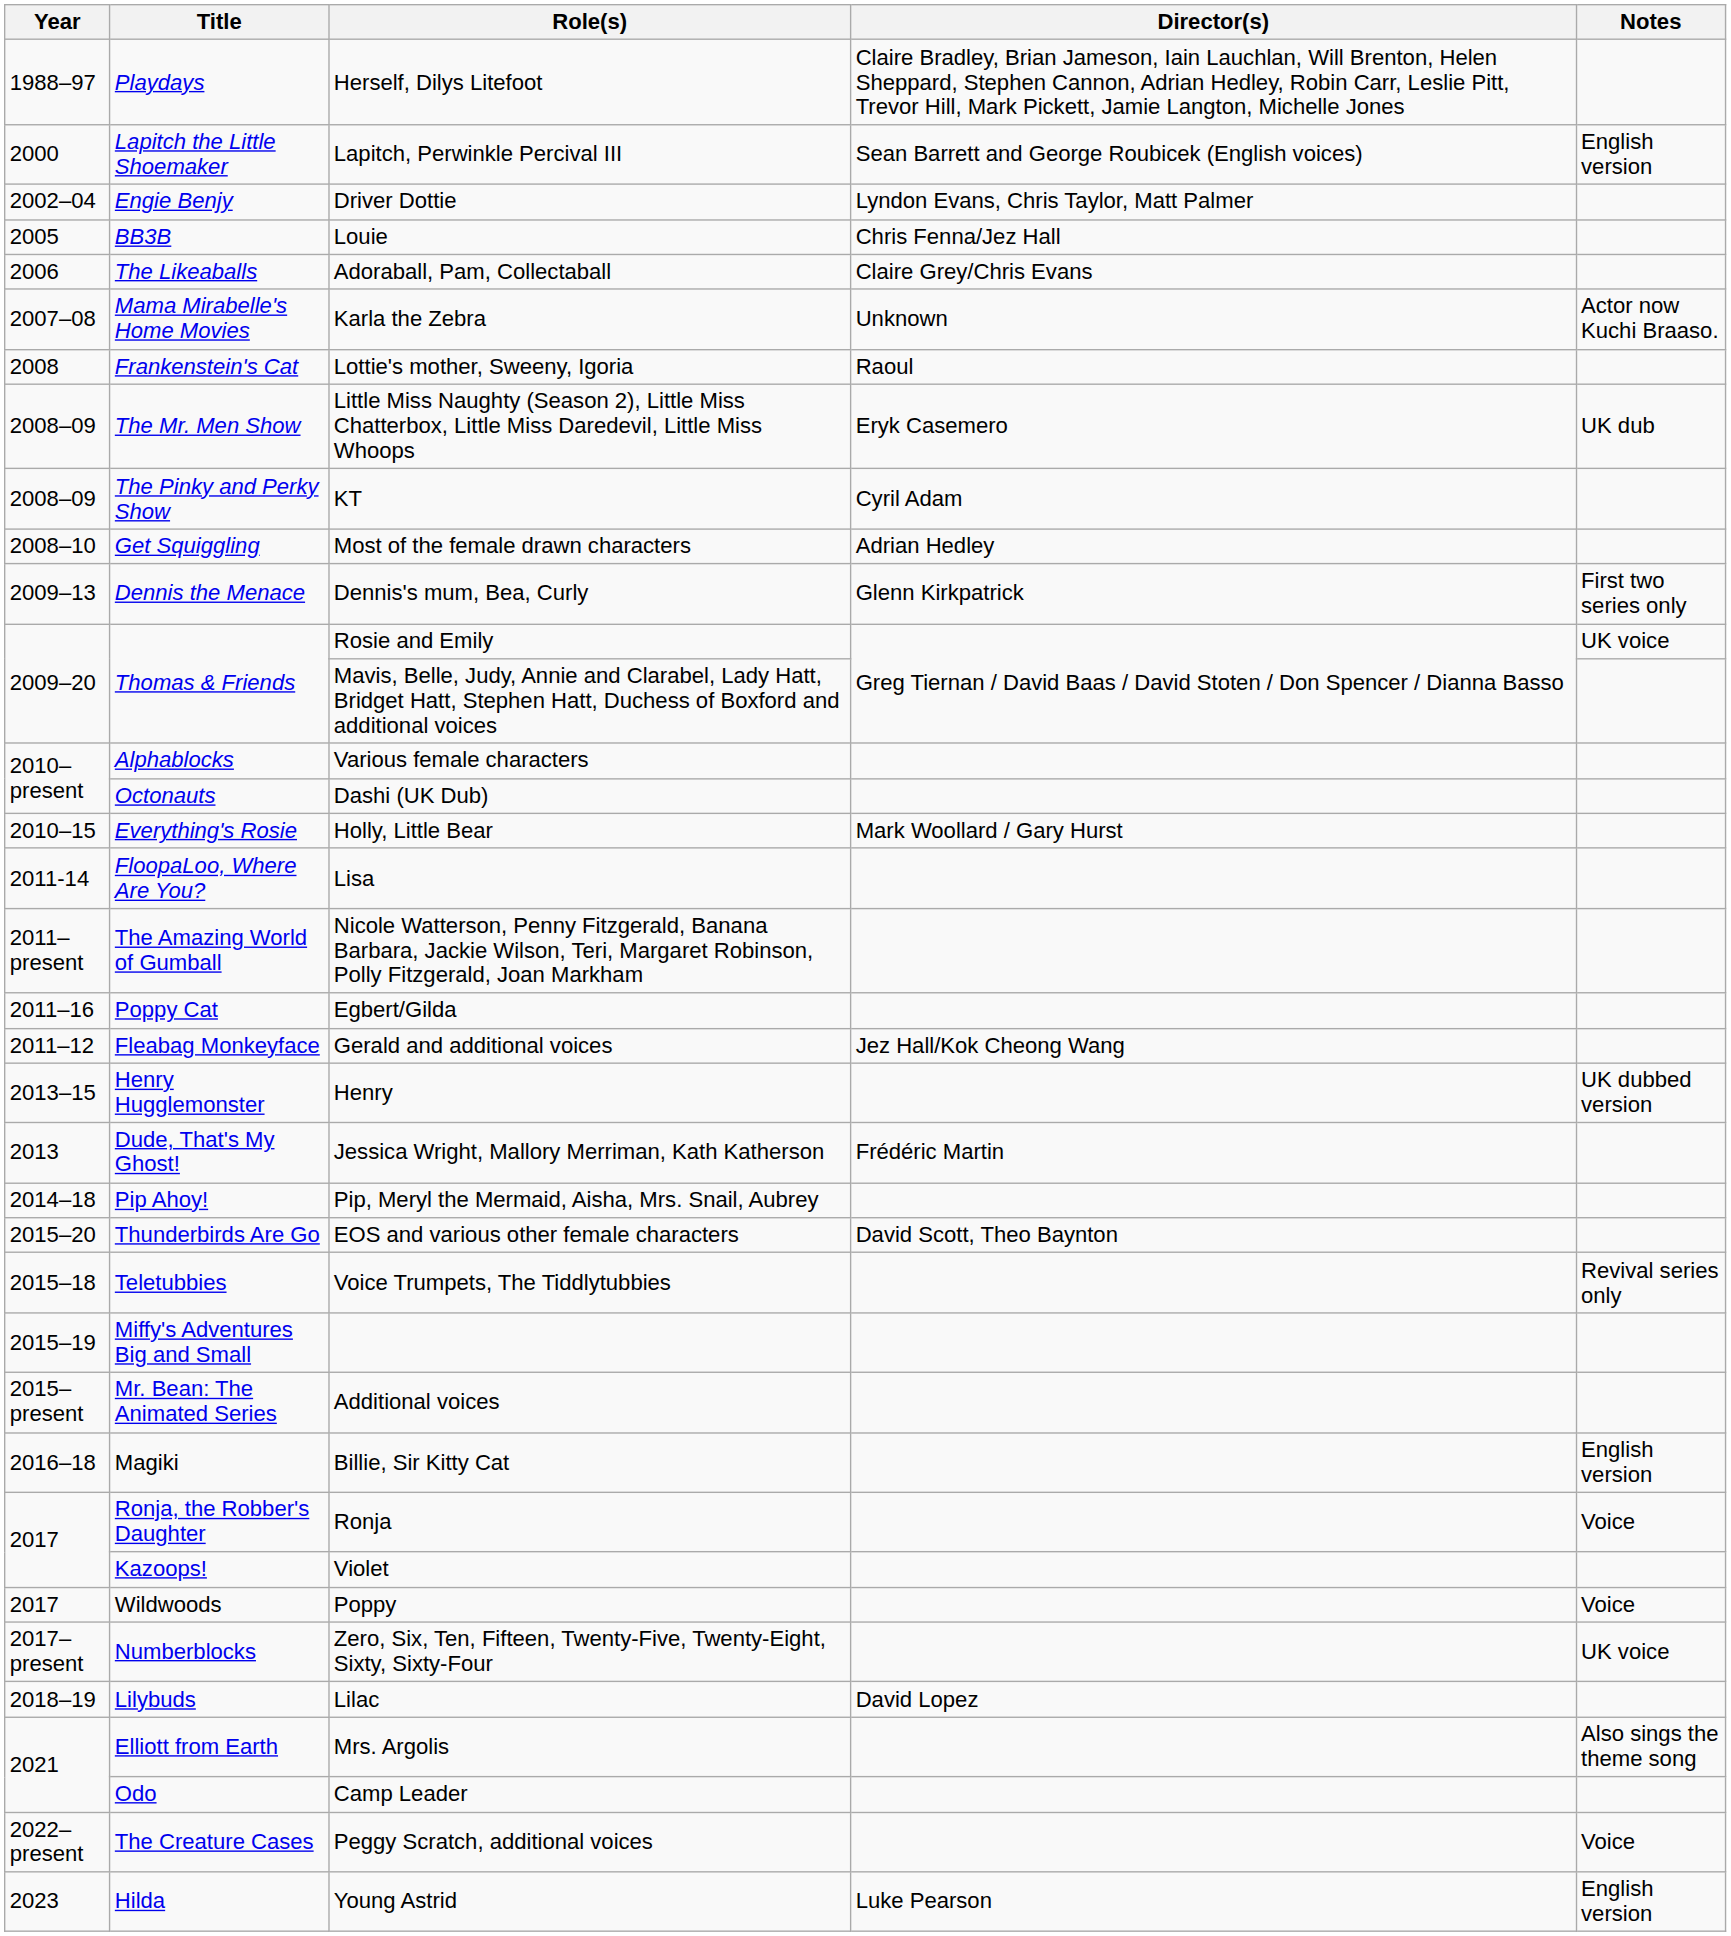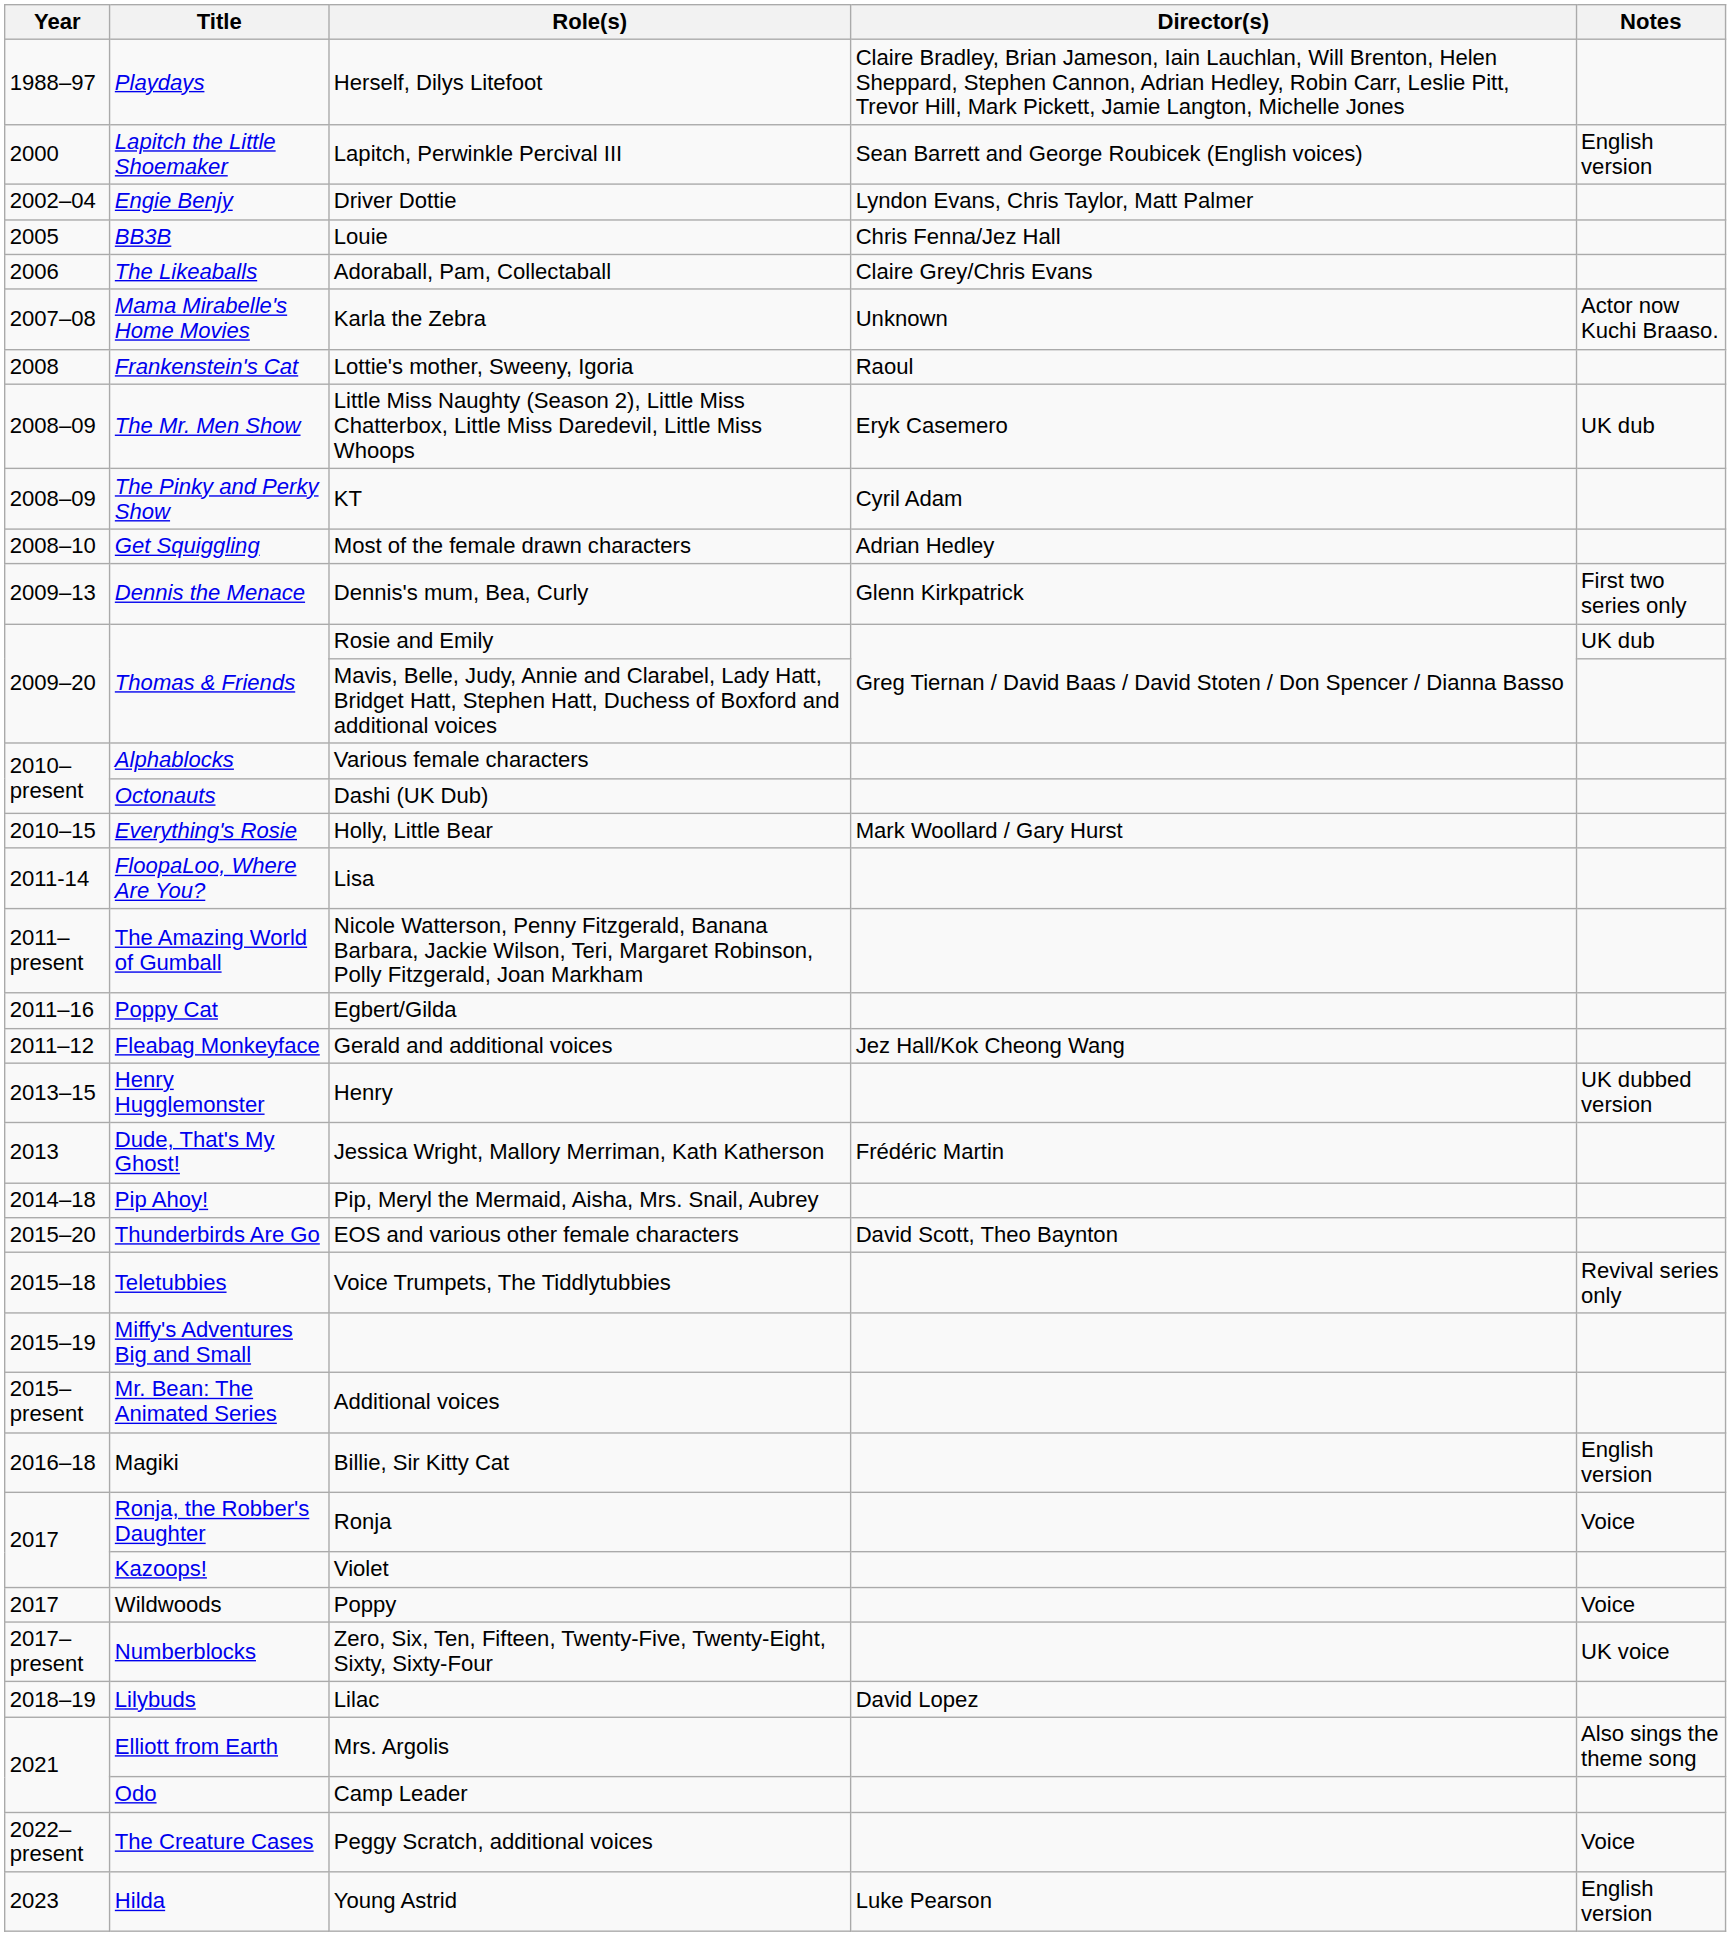Rosie and Emily | Notes: UK voice -> UK dub
